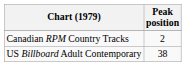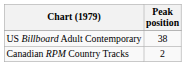rows swapped: US Billboard Adult Contemporary <-> Canadian RPM Country Tracks
